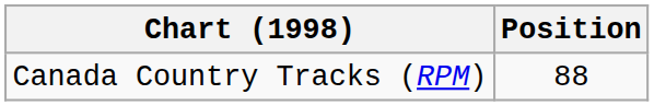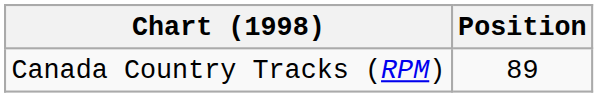Canada Country Tracks (RPM) | Position: 88 -> 89
